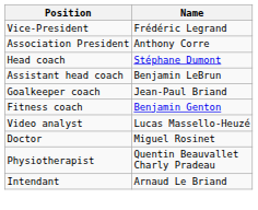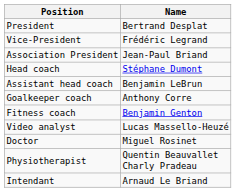+ row: President | Bertrand Desplat
Association President | Name: Anthony Corre -> Jean-Paul Briand
Goalkeeper coach | Name: Jean-Paul Briand -> Anthony Corre
